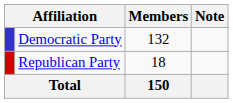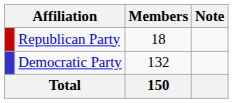rows swapped: Democratic Party <-> Republican Party
